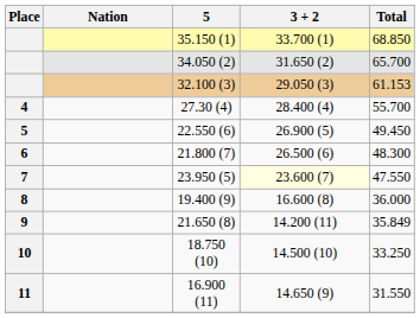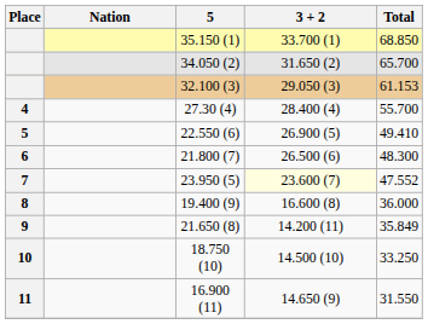22.550 (6) | Total: 49.450 -> 49.410
23.950 (5) | Total: 47.550 -> 47.552
